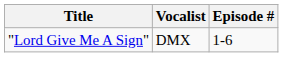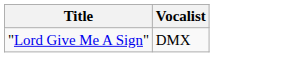- column: Episode # | 1-6
